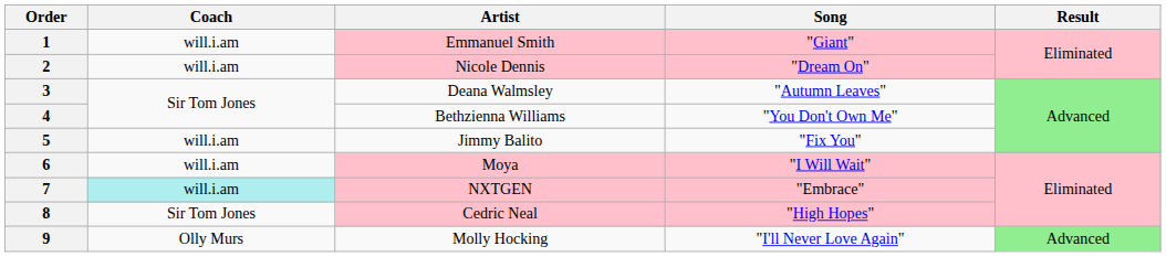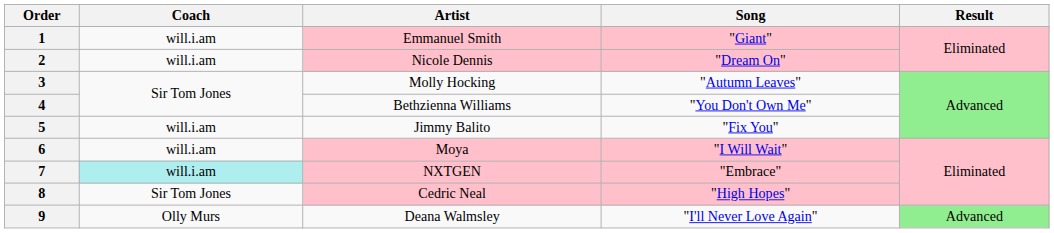3 | Artist: Deana Walmsley -> Molly Hocking
9 | Artist: Molly Hocking -> Deana Walmsley
